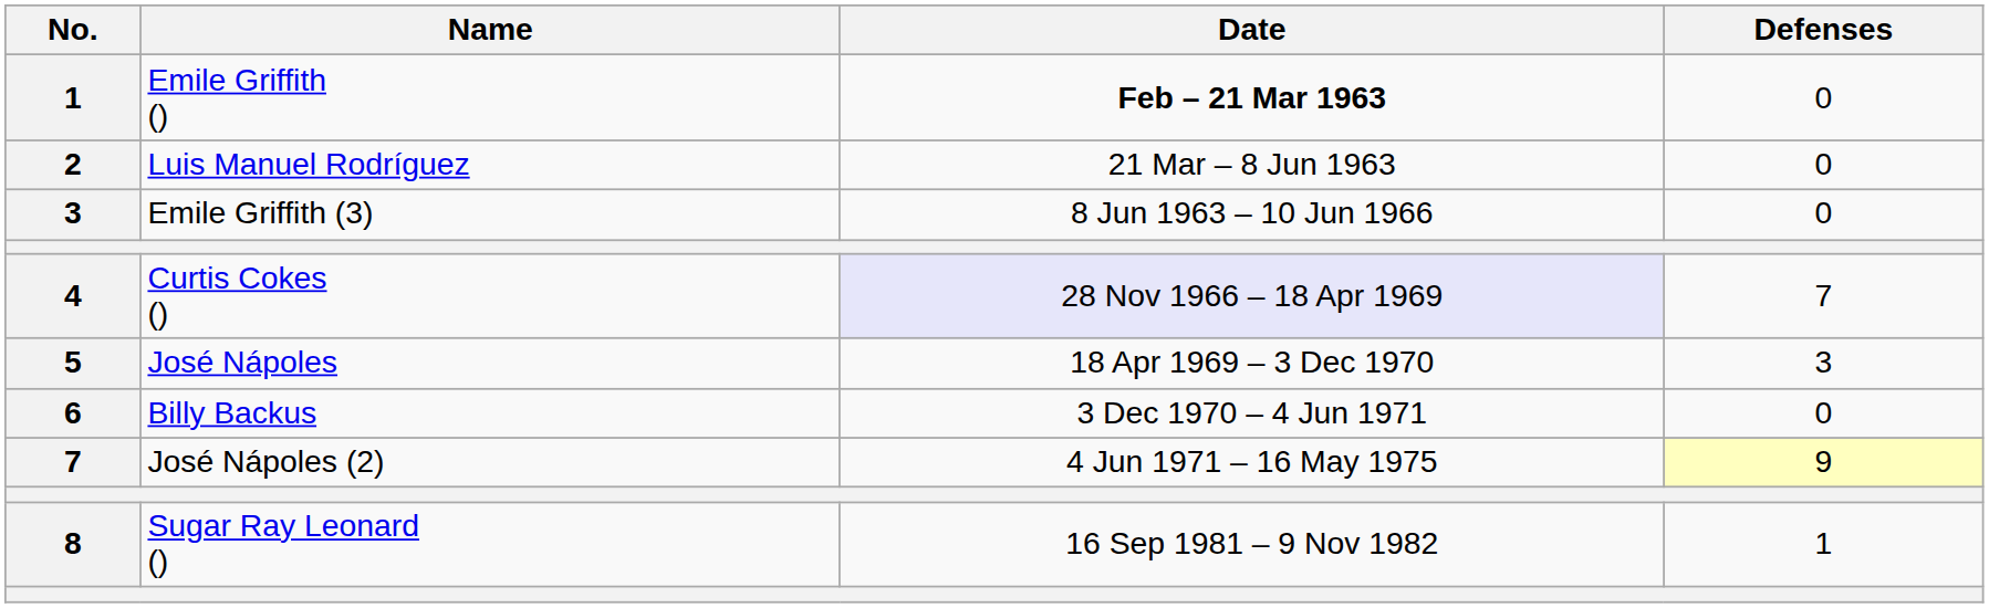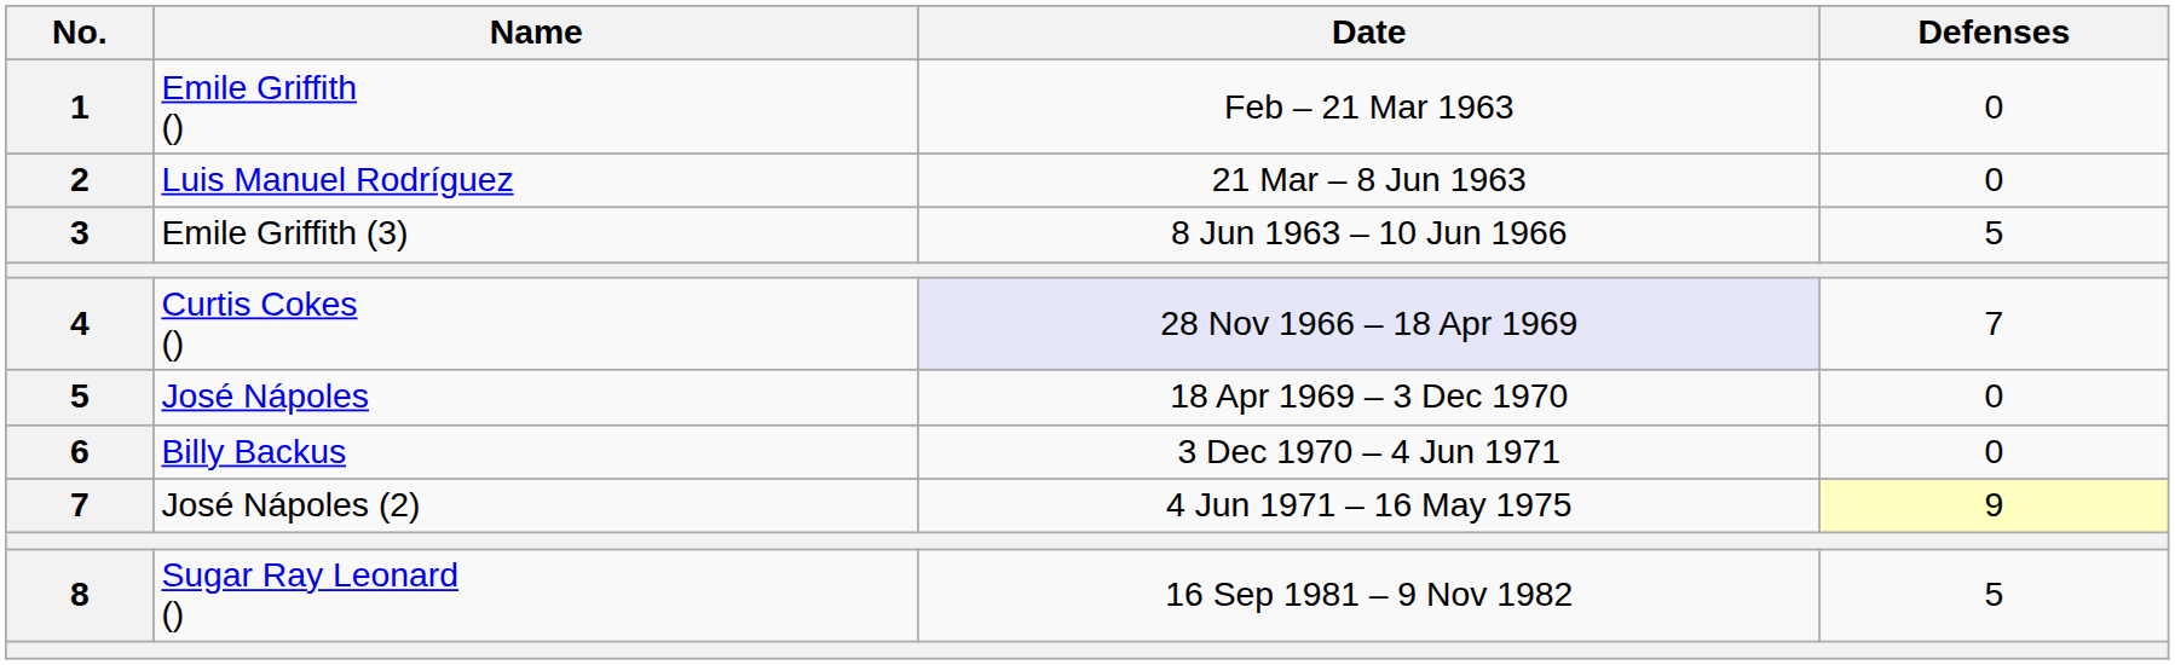Emile Griffith () | Date: bold -> normal
Emile Griffith (3) | Defenses: 0 -> 5
José Nápoles | Defenses: 3 -> 0
Sugar Ray Leonard () | Defenses: 1 -> 5
